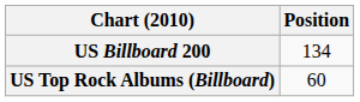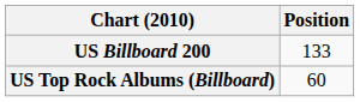US Billboard 200 | Position: 134 -> 133
